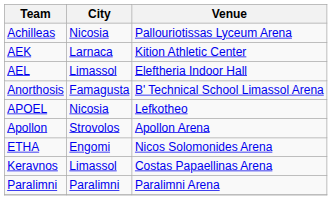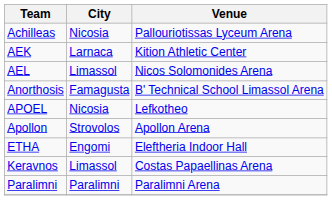AEL | Venue: Eleftheria Indoor Hall -> Nicos Solomonides Arena
ETHA | Venue: Nicos Solomonides Arena -> Eleftheria Indoor Hall
